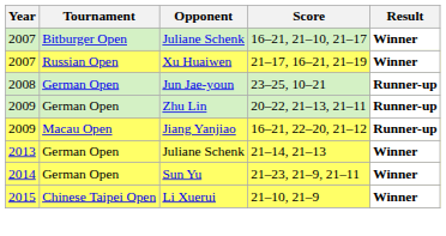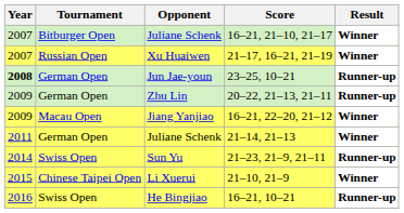23–25, 10–21 | Year: normal -> bold
16–21, 22–20, 21–12 | Result: Runner-up -> Winner
21–14, 21–13 | Year: 2013 -> 2011
21–23, 21–9, 21–11 | Tournament: German Open -> Swiss Open
21–23, 21–9, 21–11 | Result: Winner -> Runner-up
+ row: 2016 | Swiss Open | He Bingjiao | 16–21, 10–21 | Runner-up
